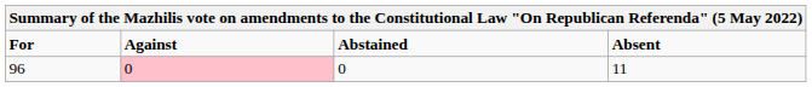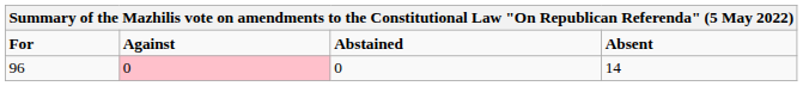96 | Absent: 11 -> 14
